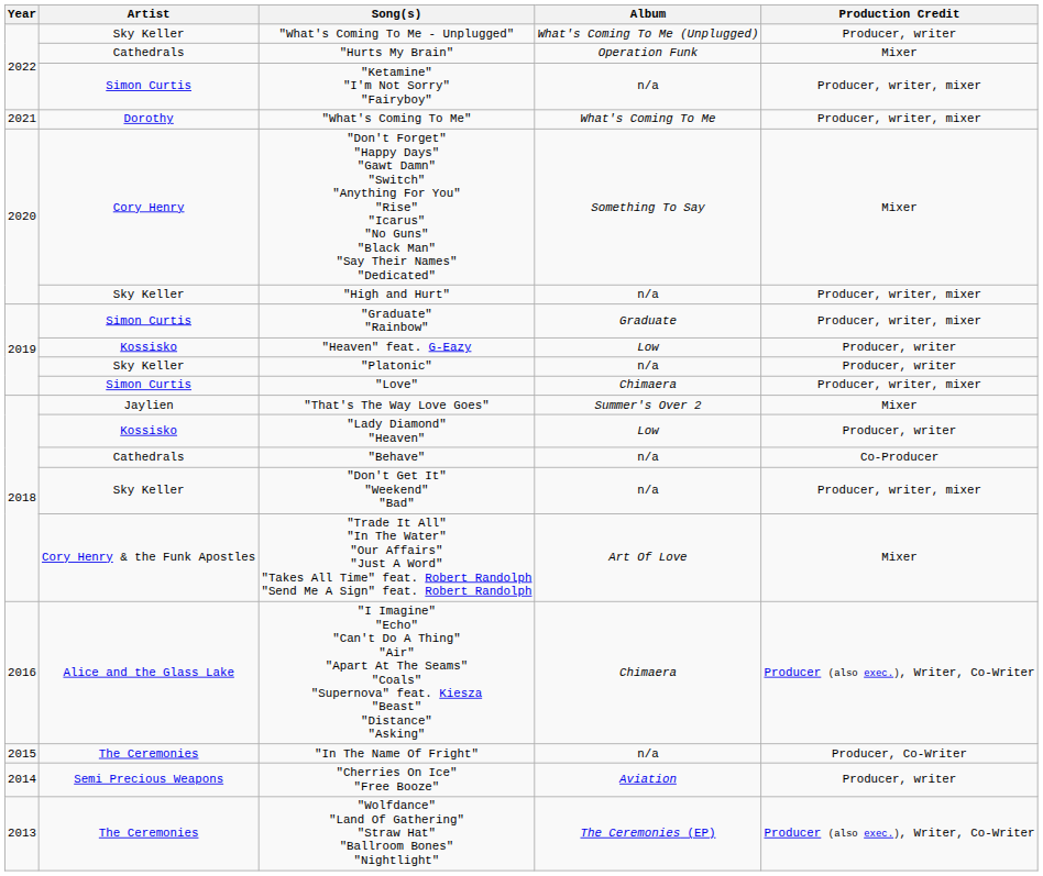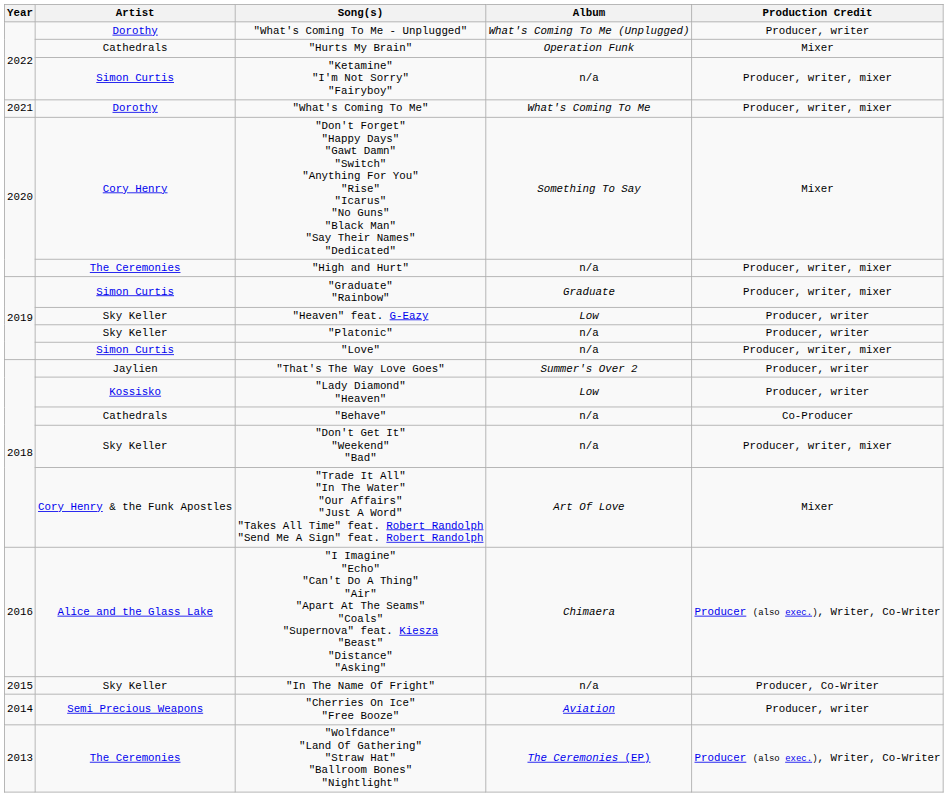"What's Coming To Me - Unplugged" | Artist: Sky Keller -> Dorothy
"High and Hurt" | Artist: Sky Keller -> The Ceremonies
"Heaven" feat. G-Eazy | Artist: Kossisko -> Sky Keller
"Love" | Album: Chimaera -> n/a
"That's The Way Love Goes" | Production Credit: Mixer -> Producer, writer
"In The Name Of Fright" | Artist: The Ceremonies -> Sky Keller
